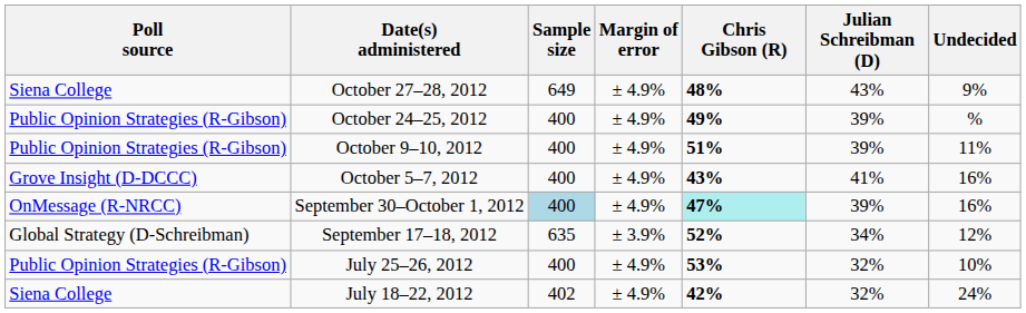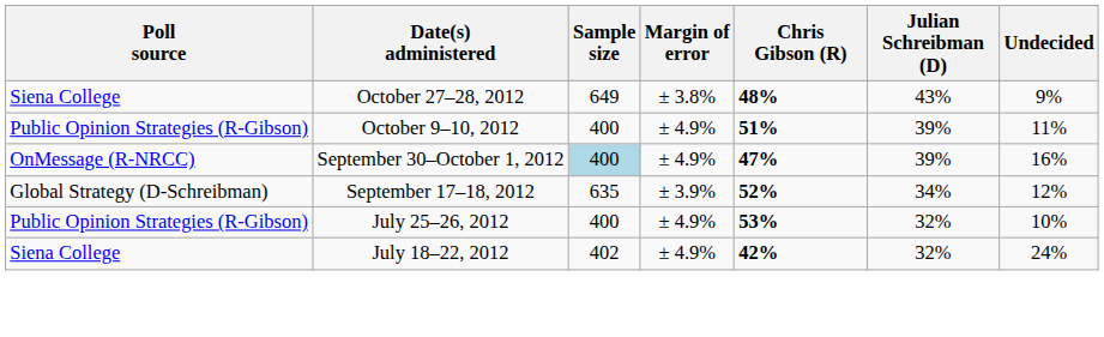October 27–28, 2012 | Margin of error: ± 4.9% -> ± 3.8%
- row: Public Opinion Strategies (R-Gibson) | October 24–25, 2012 | 400 | ± 4.9% | 49% | 39% | %
- row: Grove Insight (D-DCCC) | October 5–7, 2012 | 400 | ± 4.9% | 43% | 41% | 16%
September 30–October 1, 2012 | Chris Gibson (R): paleturquoise background -> no background
